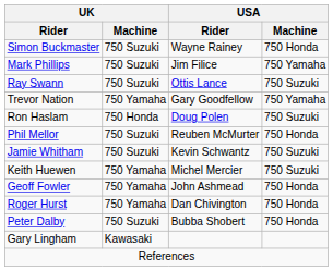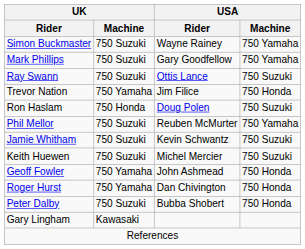Simon Buckmaster | USA / Machine: 750 Honda -> 750 Yamaha
Mark Phillips | USA / Rider: Jim Filice -> Gary Goodfellow
Trevor Nation | USA / Rider: Gary Goodfellow -> Jim Filice
Trevor Nation | USA / Machine: 750 Yamaha -> 750 Honda
Phil Mellor | USA / Machine: 750 Honda -> 750 Yamaha
Keith Huewen | UK / Machine: 750 Yamaha -> 750 Suzuki
